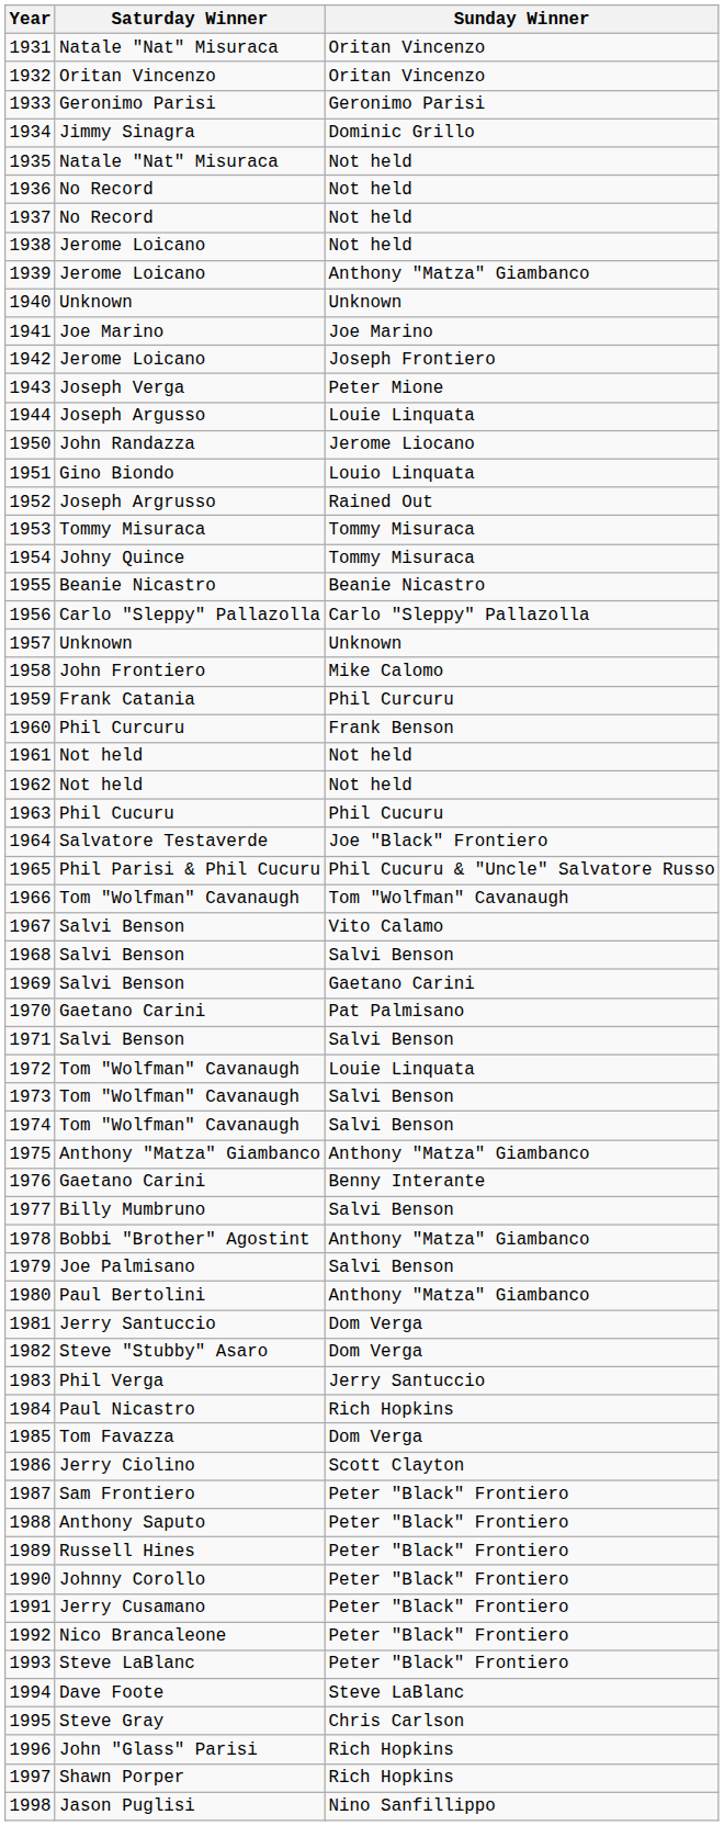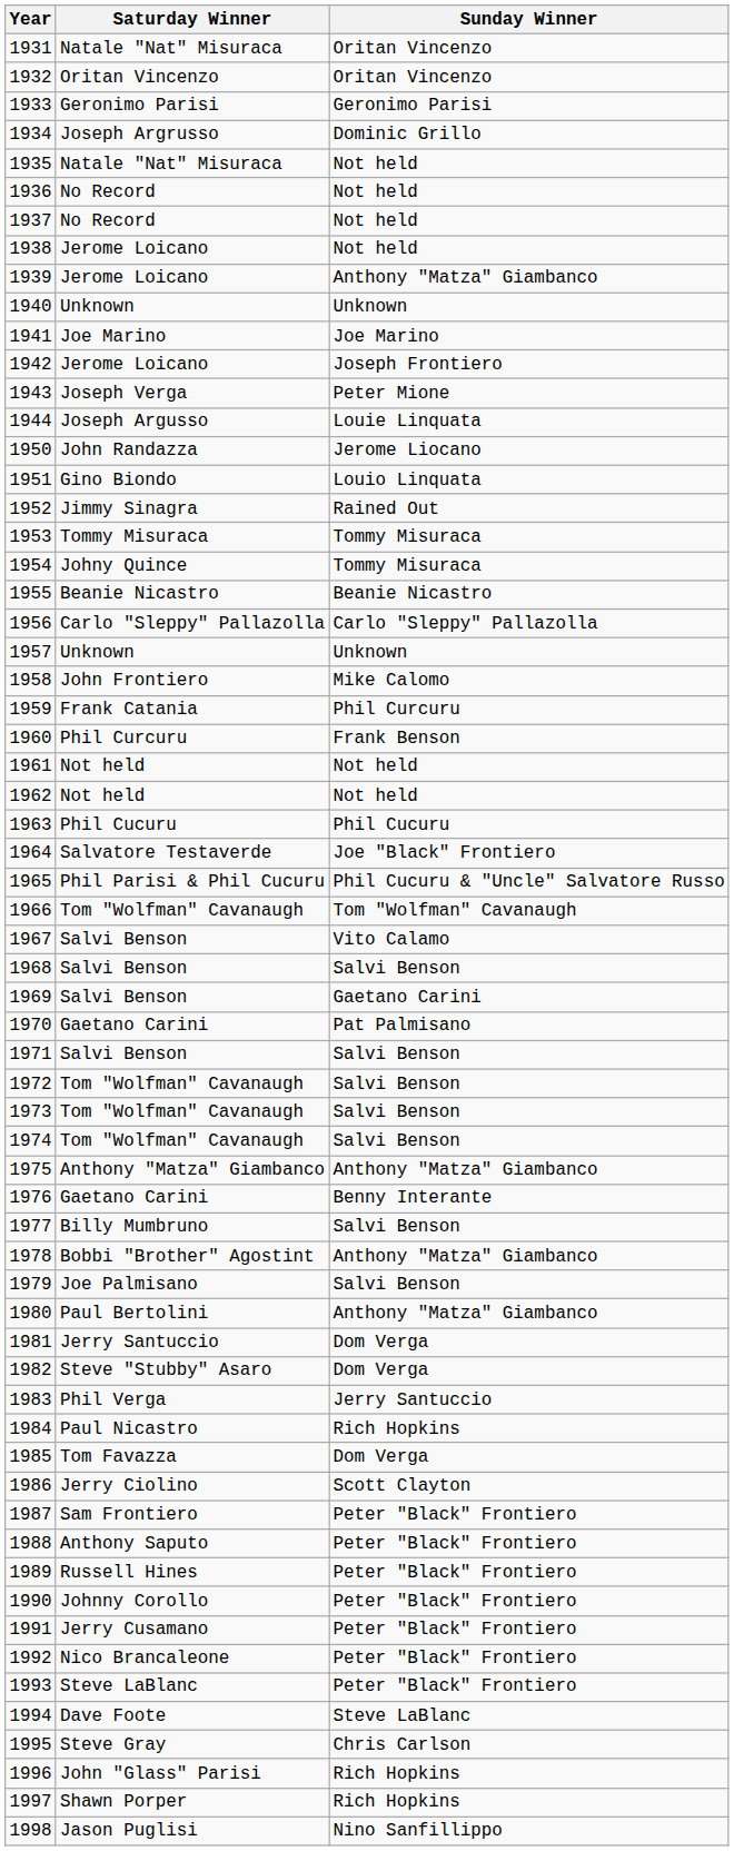1934 | Saturday Winner: Jimmy Sinagra -> Joseph Argrusso
1952 | Saturday Winner: Joseph Argrusso -> Jimmy Sinagra
1972 | Sunday Winner: Louie Linquata -> Salvi Benson
